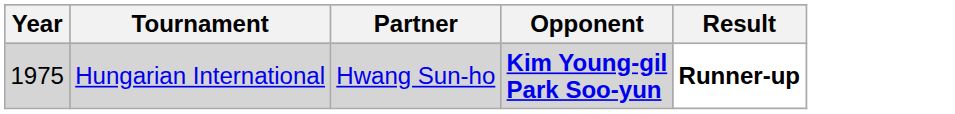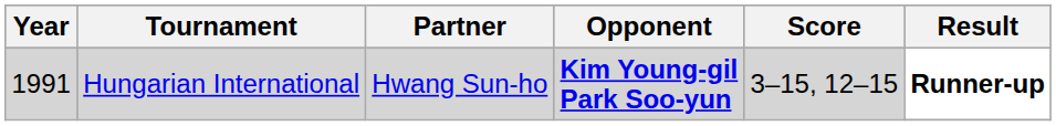+ column: Score | 3–15, 12–15
Hungarian International | Year: 1975 -> 1991
